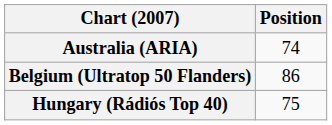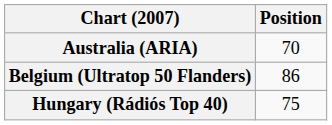Australia (ARIA) | Position: 74 -> 70
